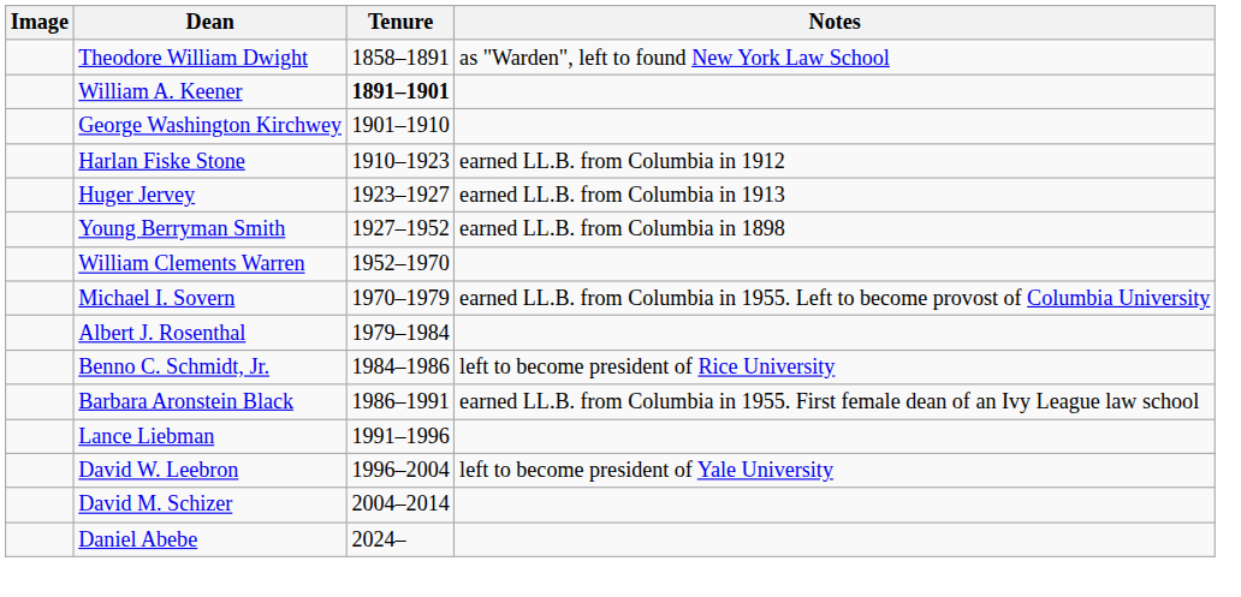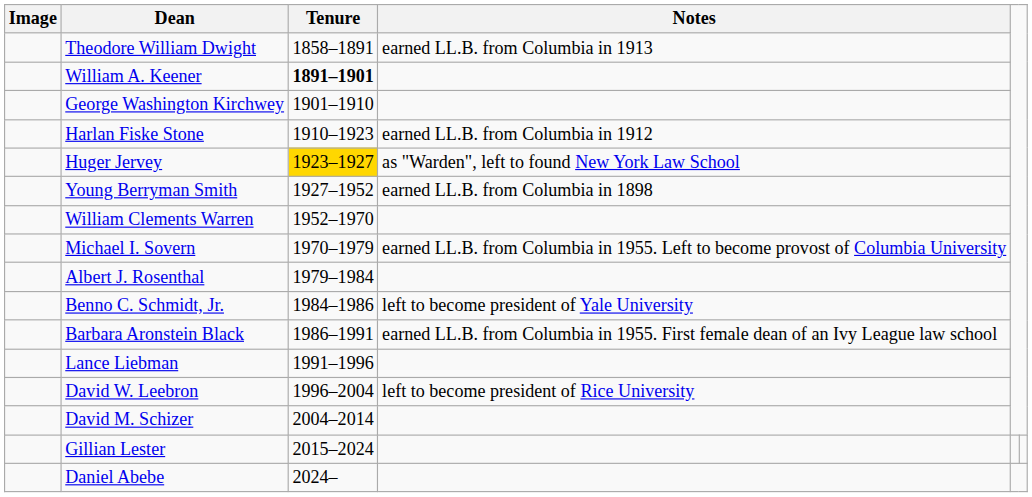Theodore William Dwight | Notes: as "Warden", left to found New York Law School -> earned LL.B. from Columbia in 1913
Huger Jervey | Tenure: no background -> gold background
Huger Jervey | Notes: earned LL.B. from Columbia in 1913 -> as "Warden", left to found New York Law School
Benno C. Schmidt, Jr. | Notes: left to become president of Rice University -> left to become president of Yale University
David W. Leebron | Notes: left to become president of Yale University -> left to become president of Rice University
+ row: Gillian Lester | 2015–2024
